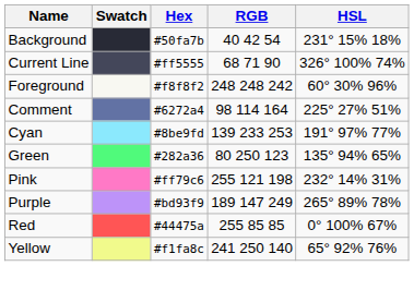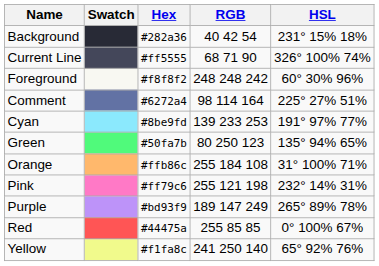Background | Hex: #50fa7b -> #282a36
Green | Hex: #282a36 -> #50fa7b
+ row: Orange | #ffb86c | 255 184 108 | 31° 100% 71%
